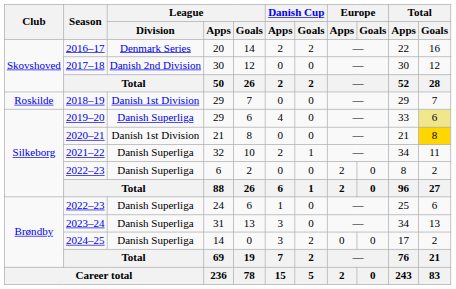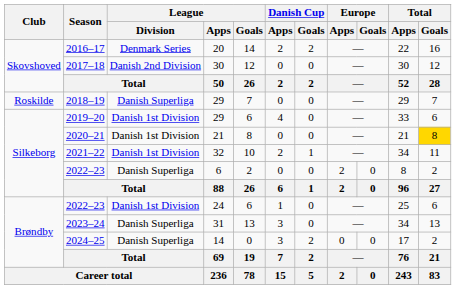2018–19 | League / Division: Danish 1st Division -> Danish Superliga
2019–20 | League / Division: Danish Superliga -> Danish 1st Division
2019–20 | Total / Goals: khaki background -> no background
2021–22 | League / Division: Danish Superliga -> Danish 1st Division
2022–23 / 24 | League / Division: Danish Superliga -> Danish 1st Division
